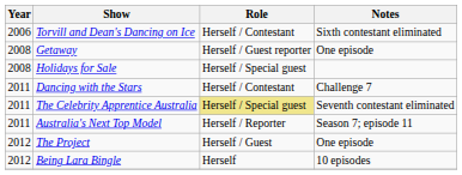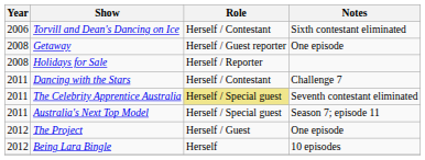Holidays for Sale | Role: Herself / Special guest -> Herself / Reporter
Australia's Next Top Model | Role: Herself / Reporter -> Herself / Special guest
